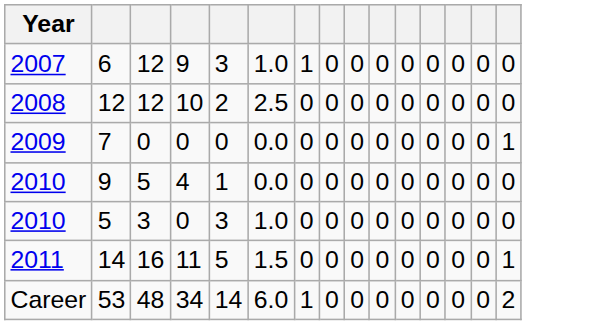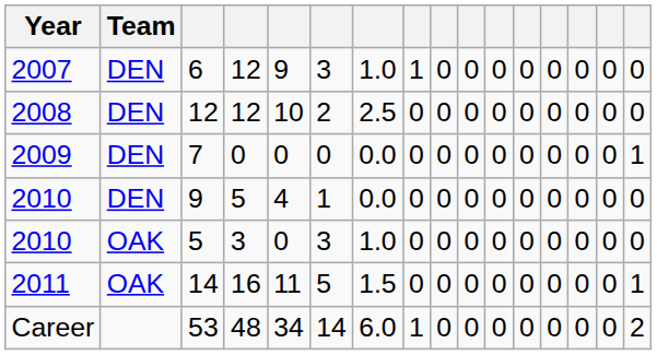+ column: Team | DEN | DEN | DEN | DEN | OAK | OAK
